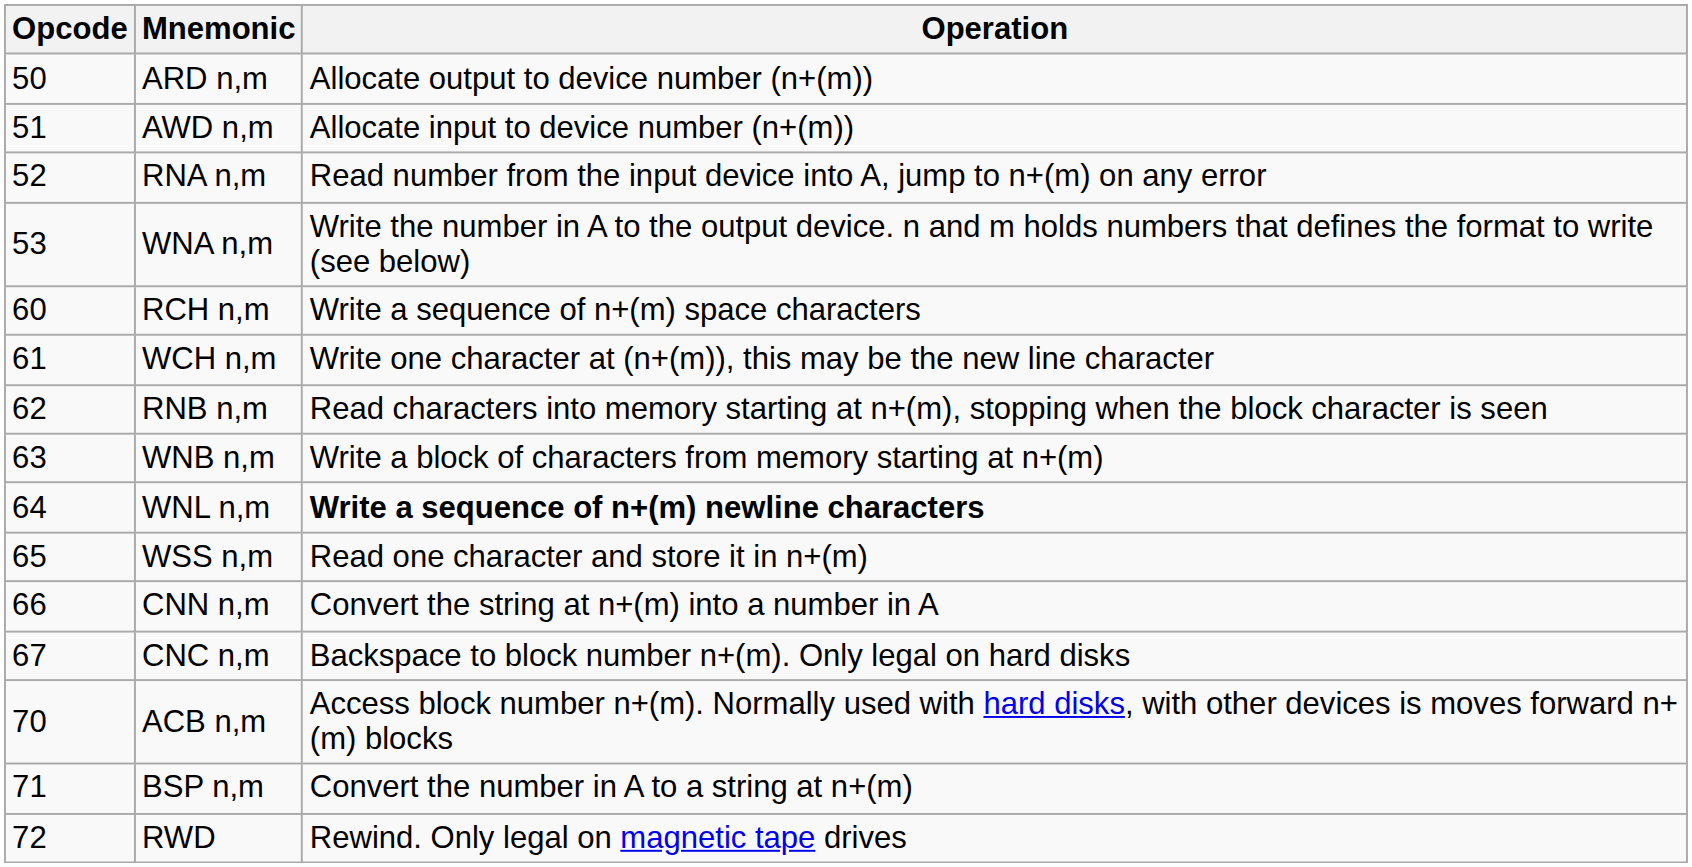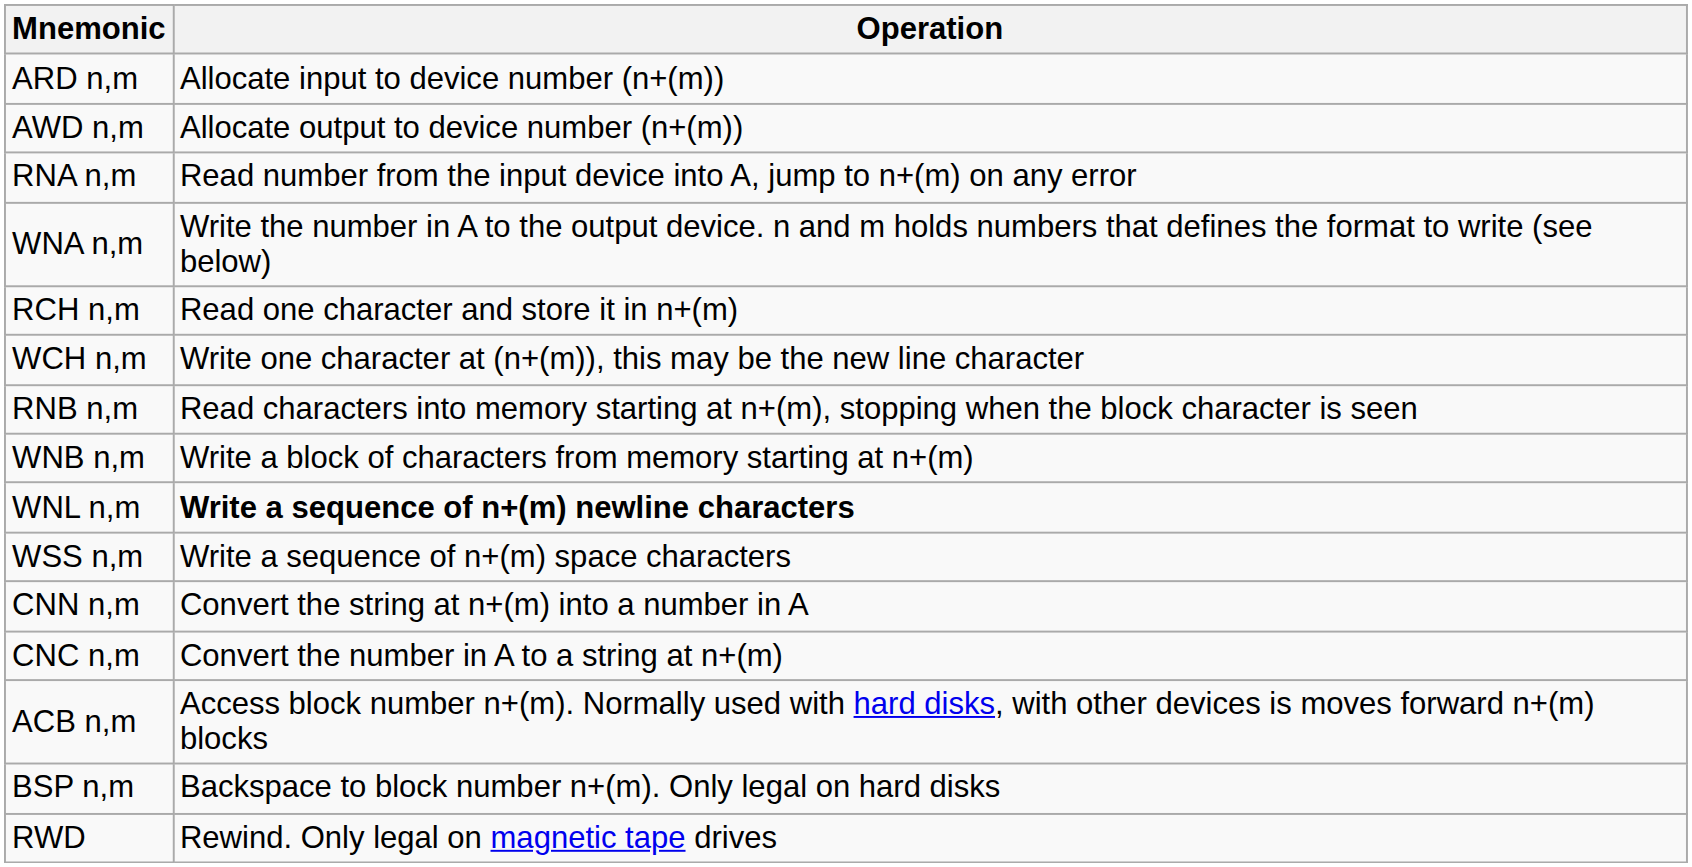- column: Opcode | 50 | 51 | 52 | 53 | 60 | 61 | 62 | 63 | 64 | 65 | 66 | 67 | 70 | 71 | 72
ARD n,m | Operation: Allocate output to device number (n+(m)) -> Allocate input to device number (n+(m))
AWD n,m | Operation: Allocate input to device number (n+(m)) -> Allocate output to device number (n+(m))
RCH n,m | Operation: Write a sequence of n+(m) space characters -> Read one character and store it in n+(m)
WSS n,m | Operation: Read one character and store it in n+(m) -> Write a sequence of n+(m) space characters
CNC n,m | Operation: Backspace to block number n+(m). Only legal on hard disks -> Convert the number in A to a string at n+(m)
BSP n,m | Operation: Convert the number in A to a string at n+(m) -> Backspace to block number n+(m). Only legal on hard disks
